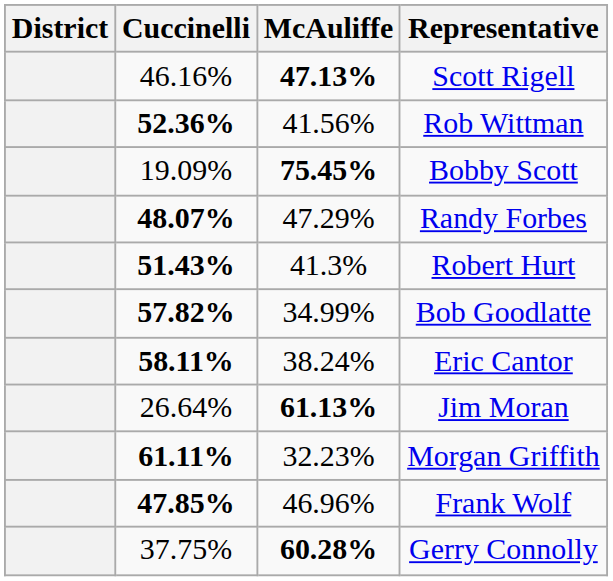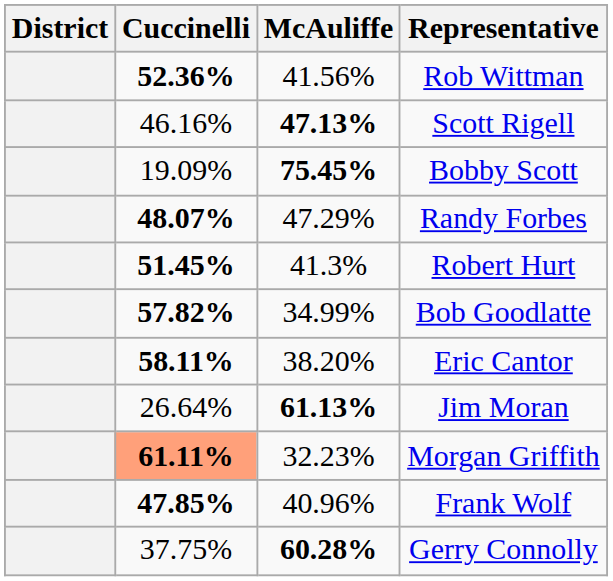rows swapped: Rob Wittman <-> Scott Rigell
Robert Hurt | Cuccinelli: 51.43% -> 51.45%
Eric Cantor | McAuliffe: 38.24% -> 38.20%
Morgan Griffith | Cuccinelli: no background -> lightsalmon background
Frank Wolf | McAuliffe: 46.96% -> 40.96%
